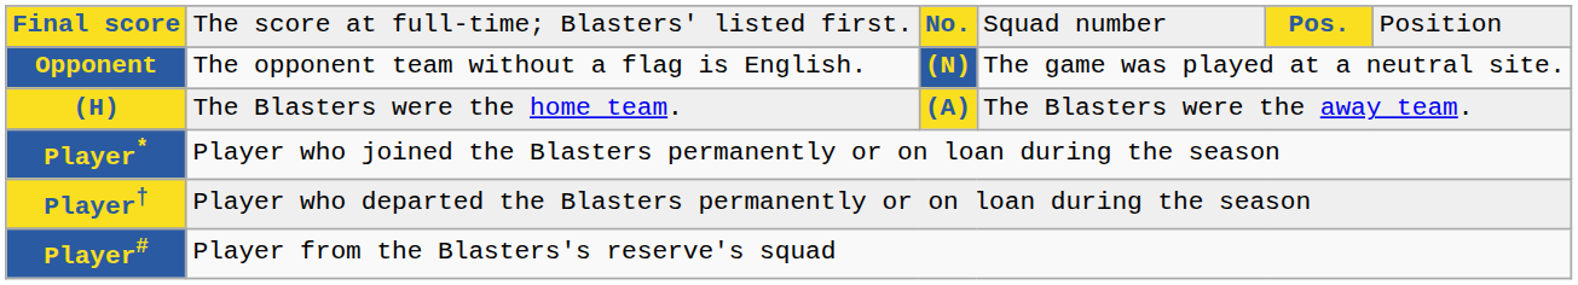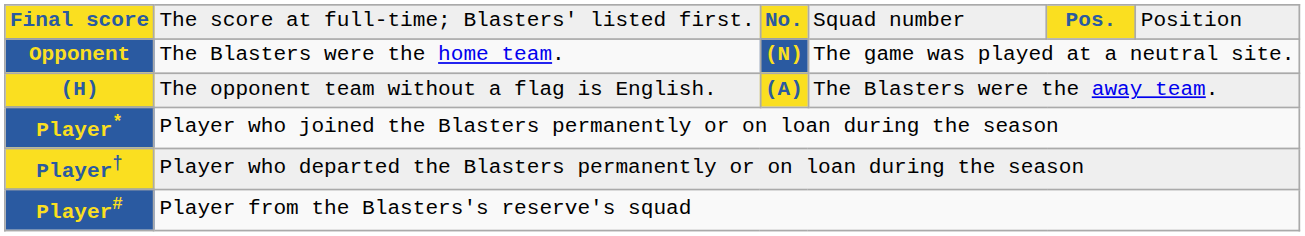Opponent | column 2: The opponent team without a flag is English. -> The Blasters were the home team.
(H) | column 2: The Blasters were the home team. -> The opponent team without a flag is English.
